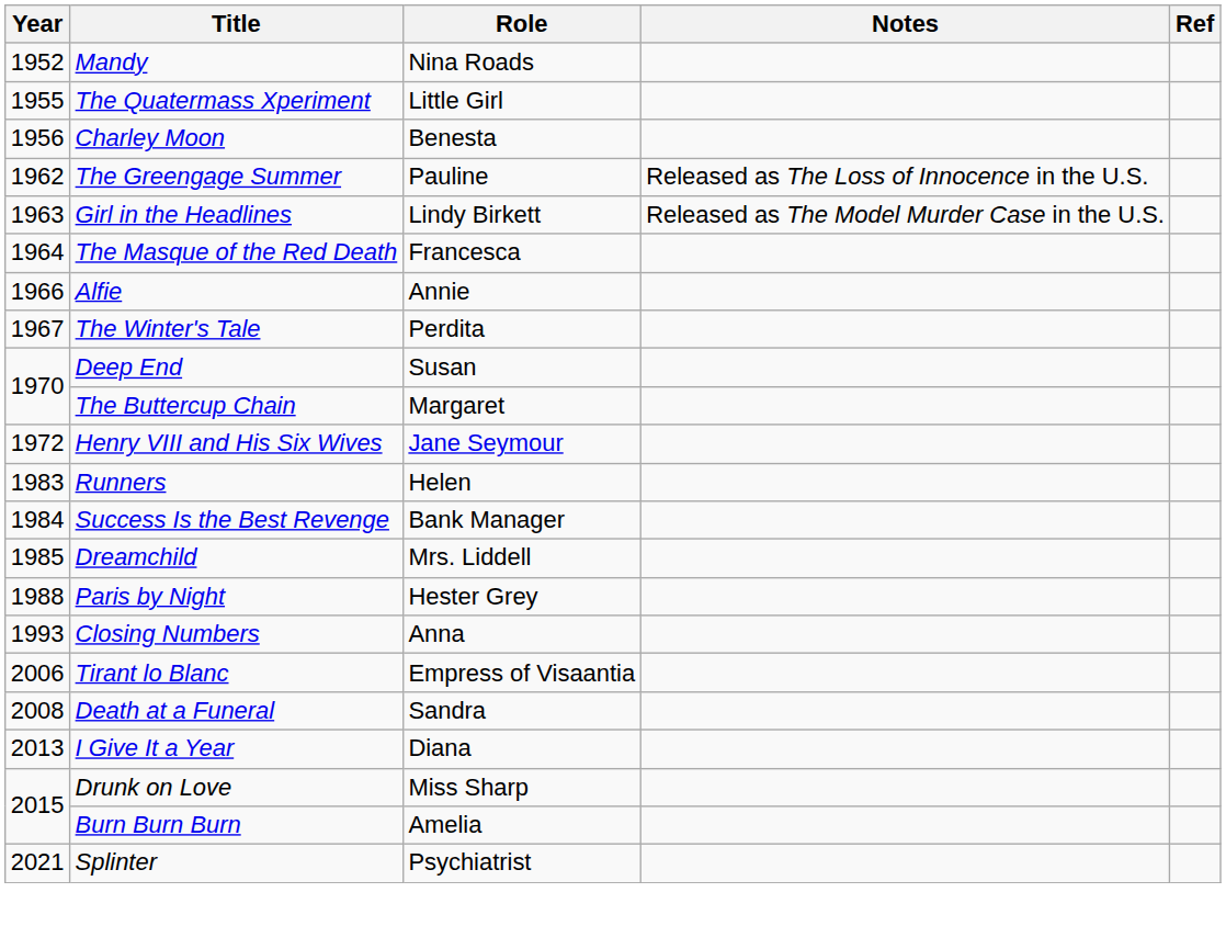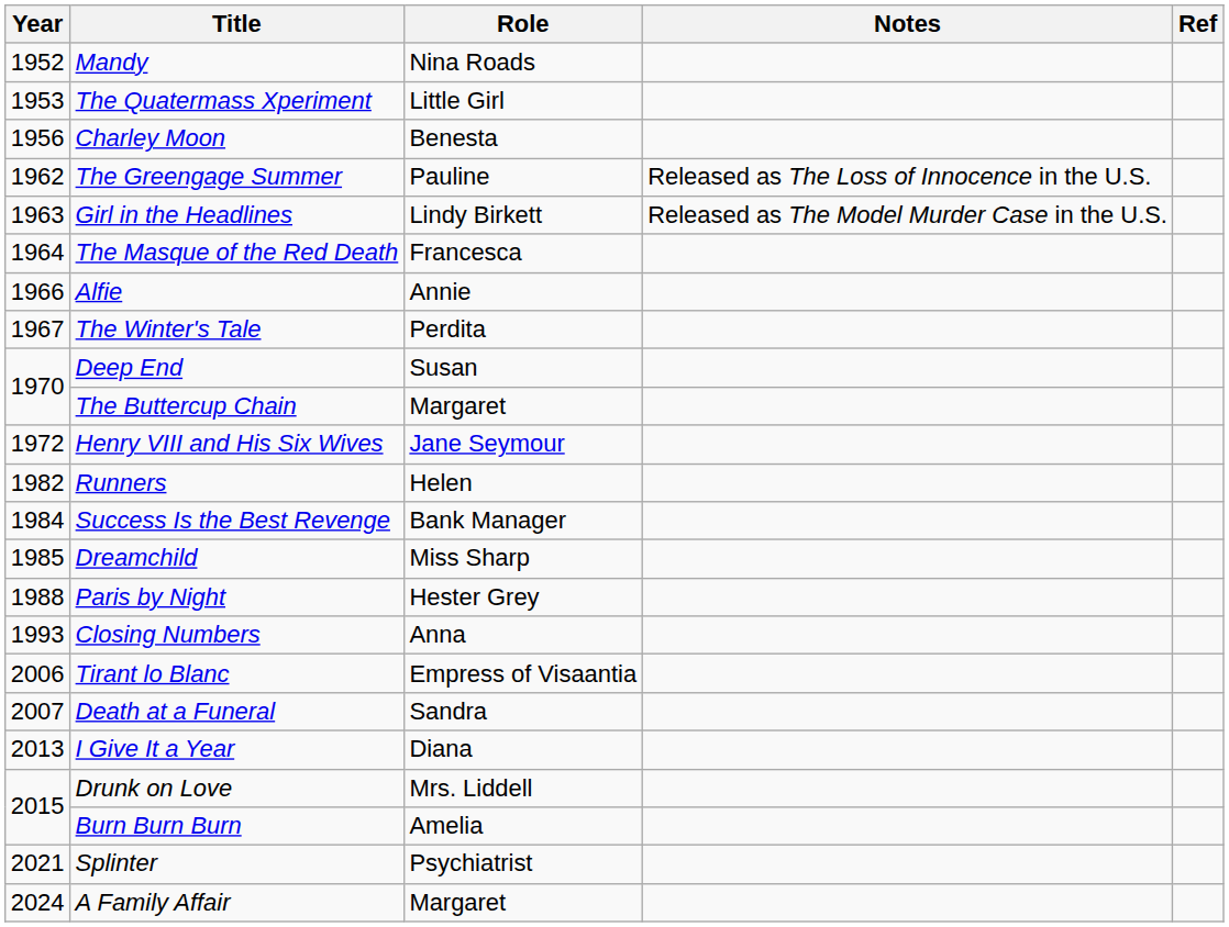The Quatermass Xperiment | Year: 1955 -> 1953
Runners | Year: 1983 -> 1982
Dreamchild | Role: Mrs. Liddell -> Miss Sharp
Death at a Funeral | Year: 2008 -> 2007
Drunk on Love | Role: Miss Sharp -> Mrs. Liddell
+ row: 2024 | A Family Affair | Margaret
